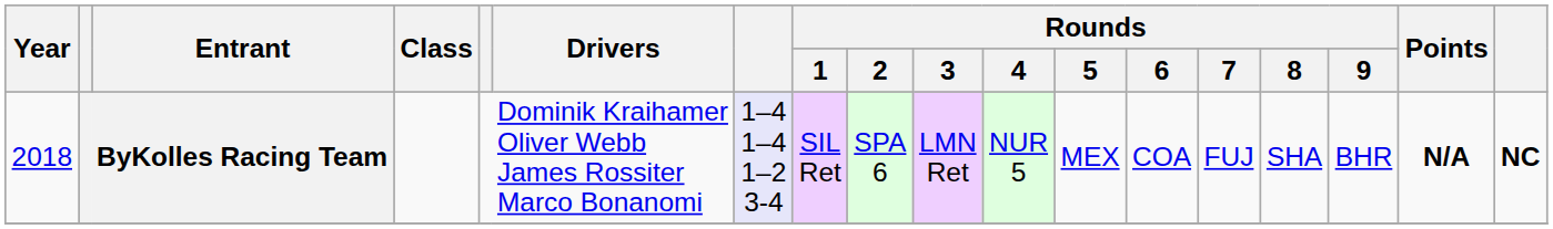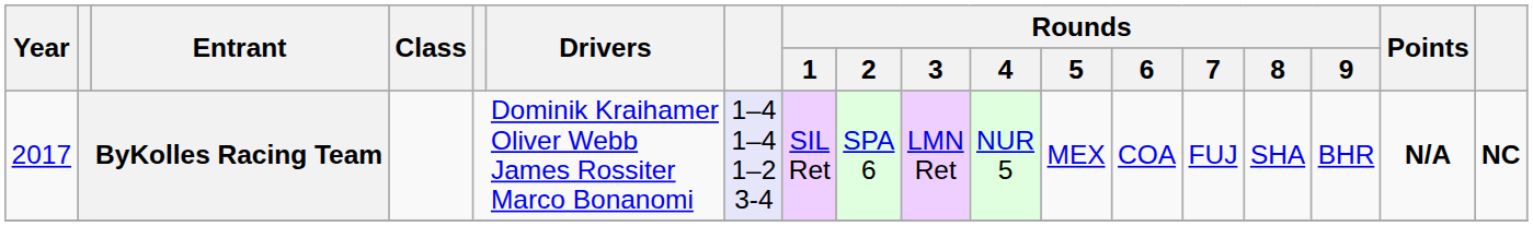ByKolles Racing Team | Year: 2018 -> 2017
